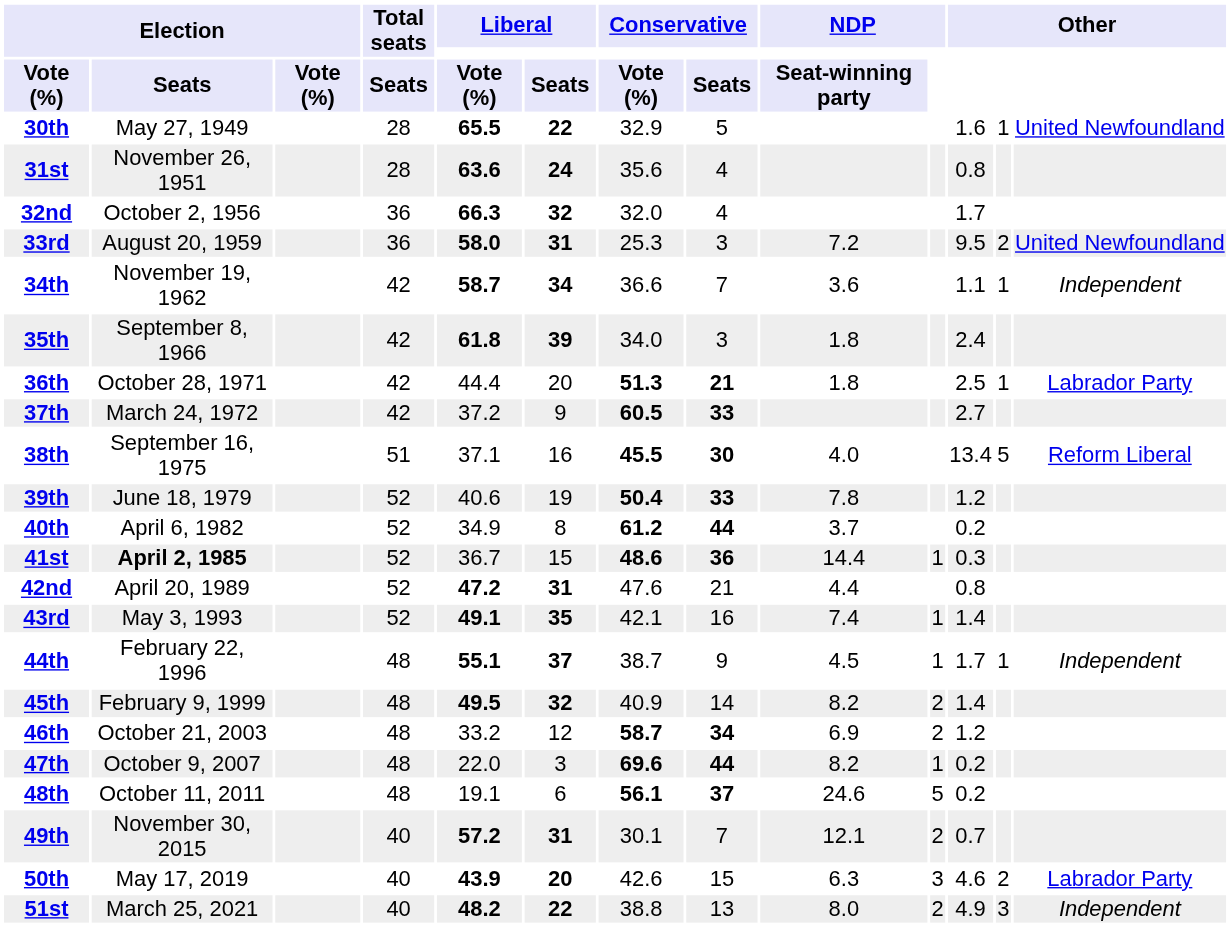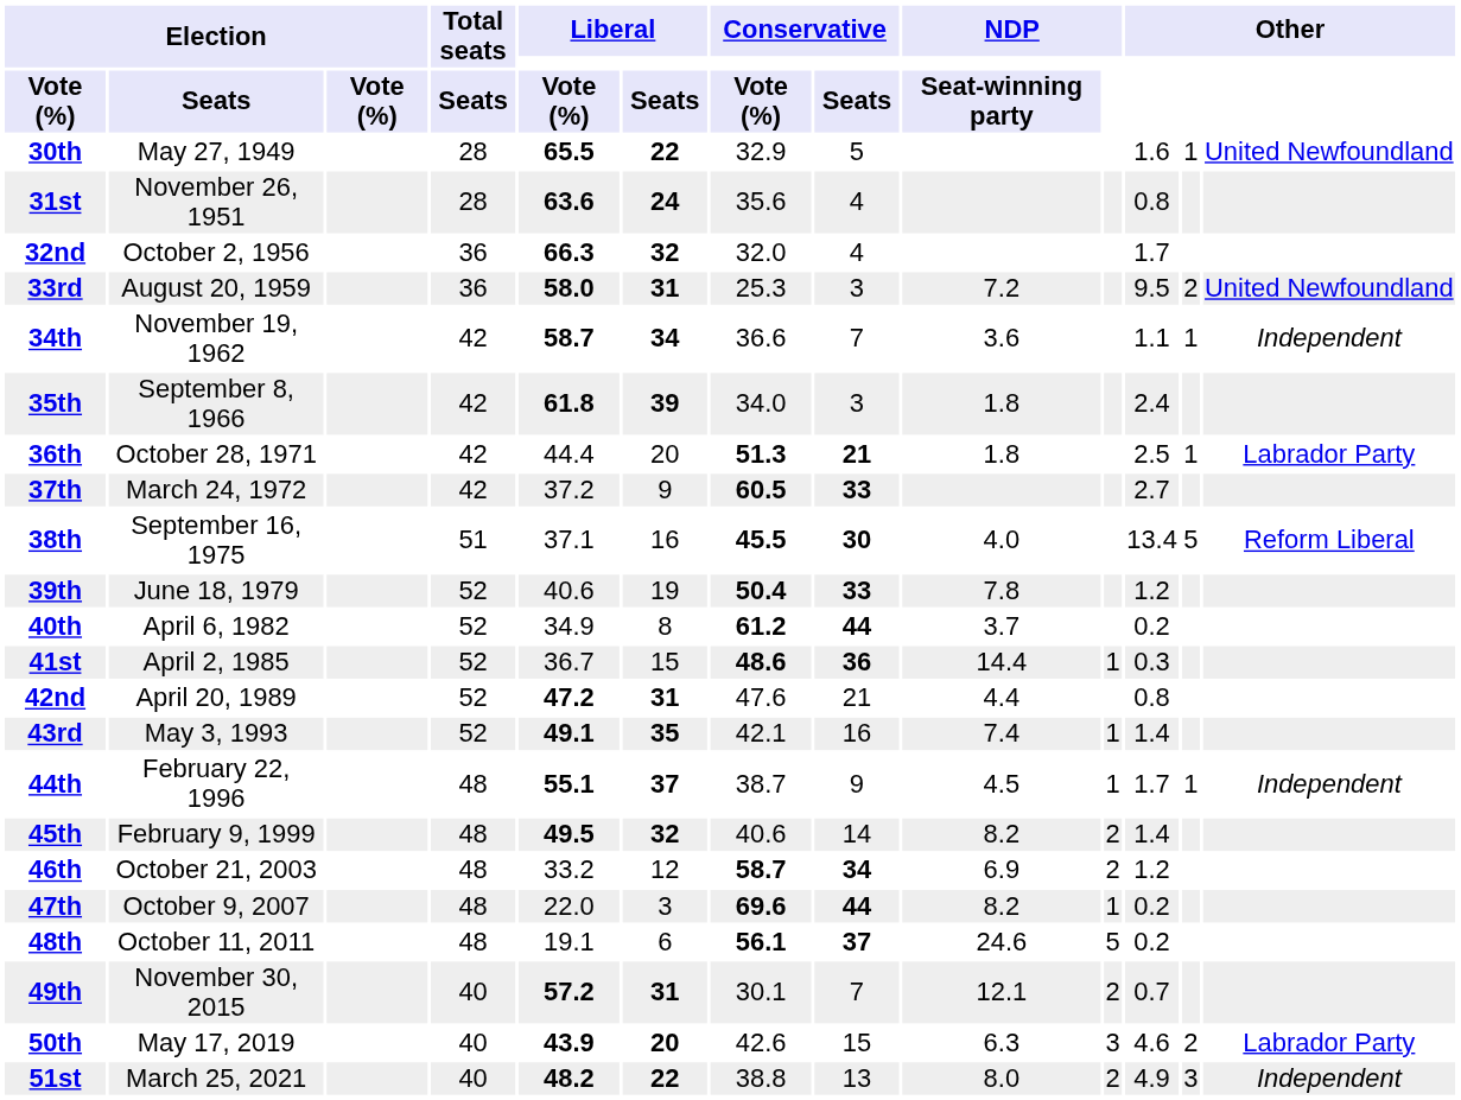41st | column 2: bold -> normal
45th | column 7: 40.9 -> 40.6
